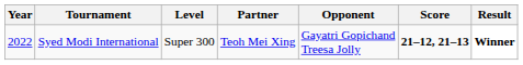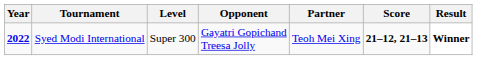columns swapped: Partner <-> Opponent
Syed Modi International | Year: normal -> bold
